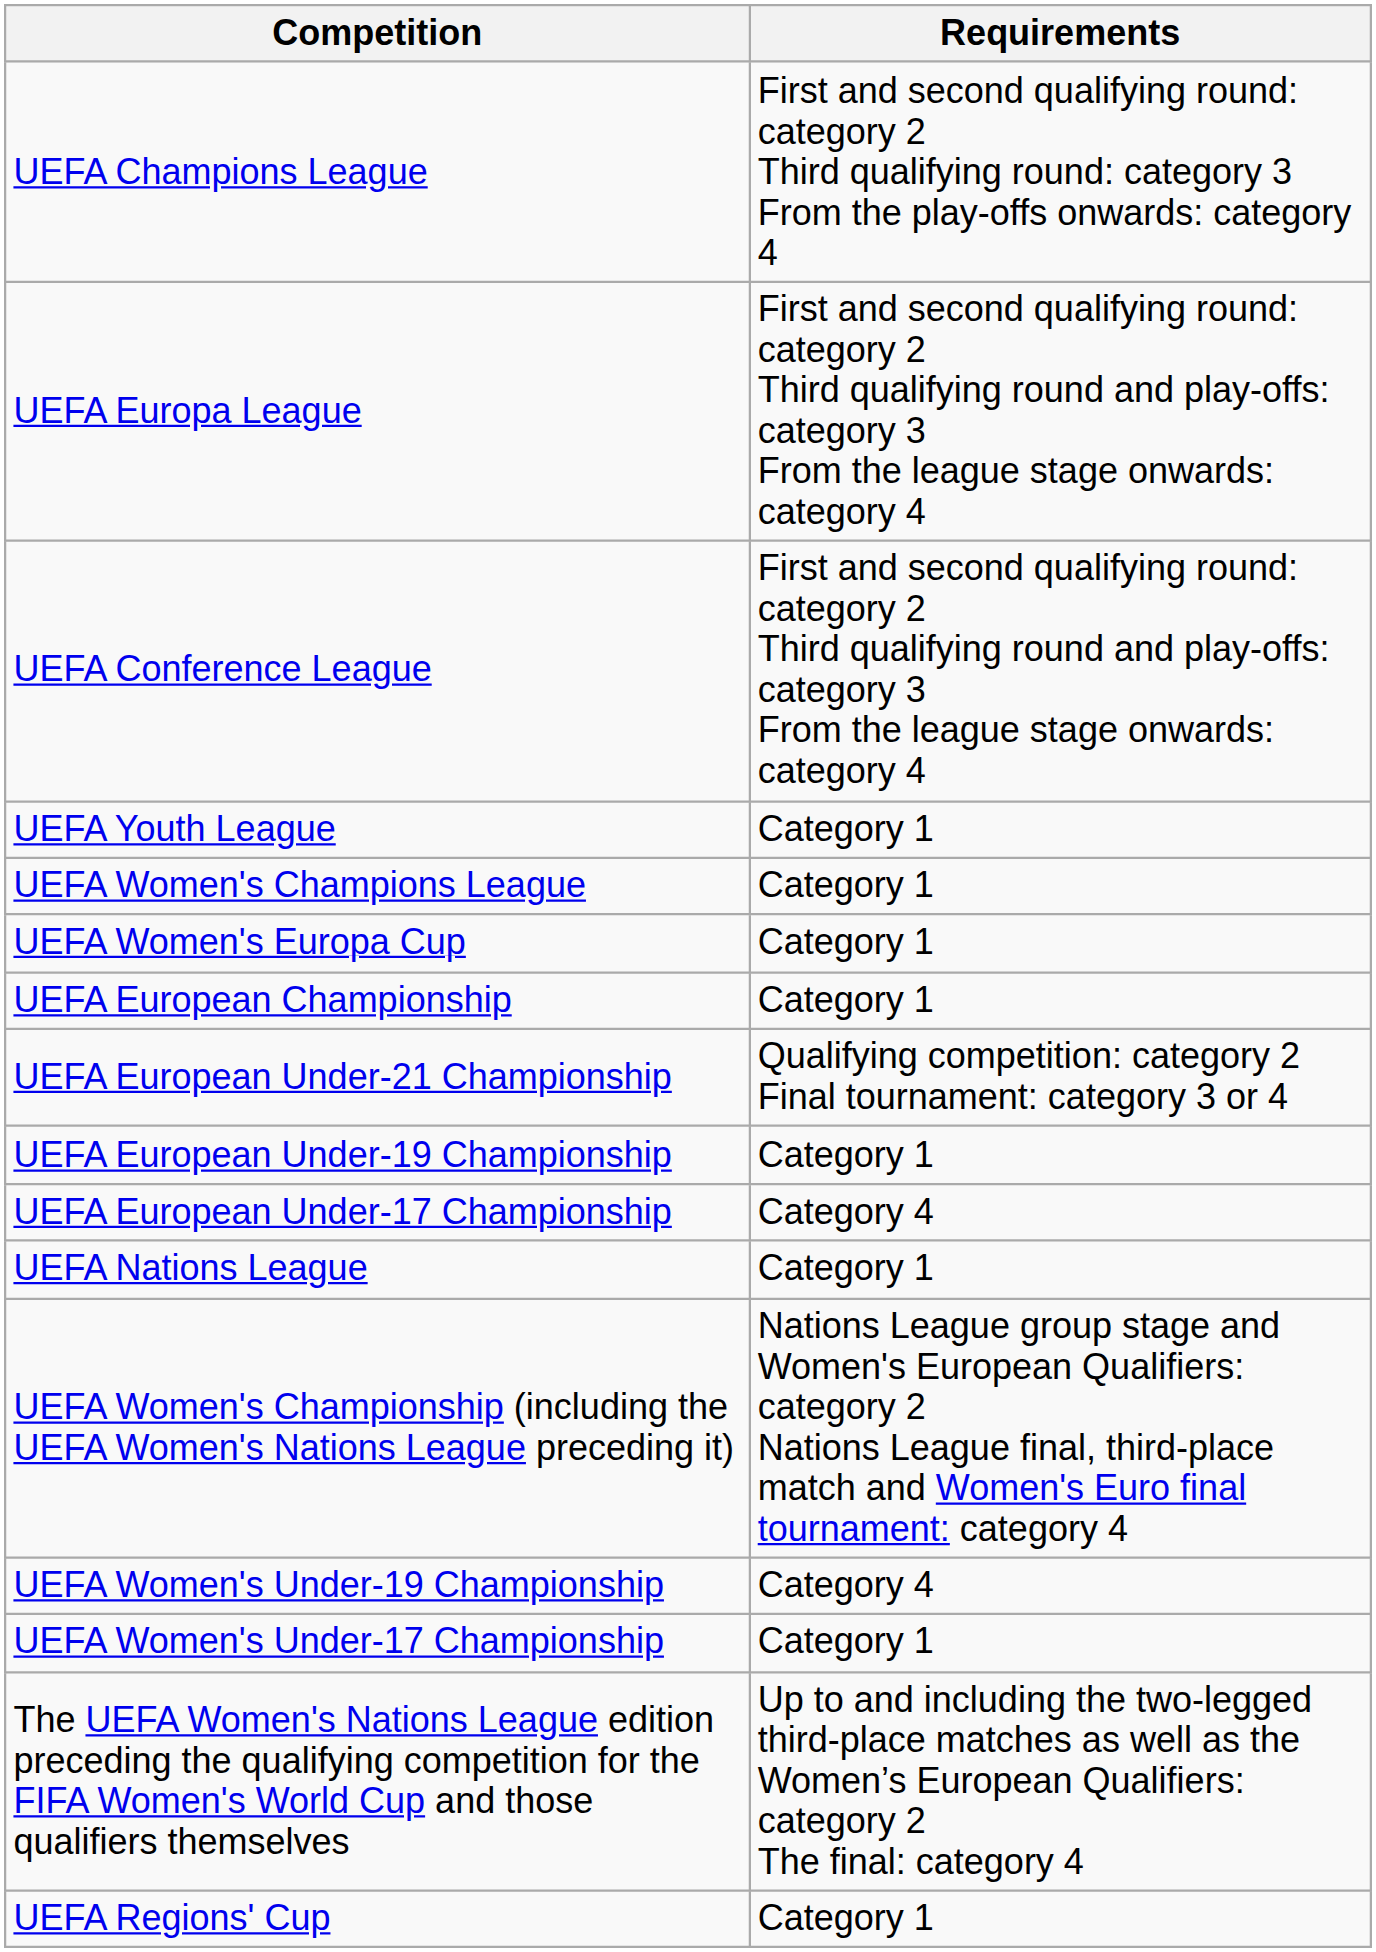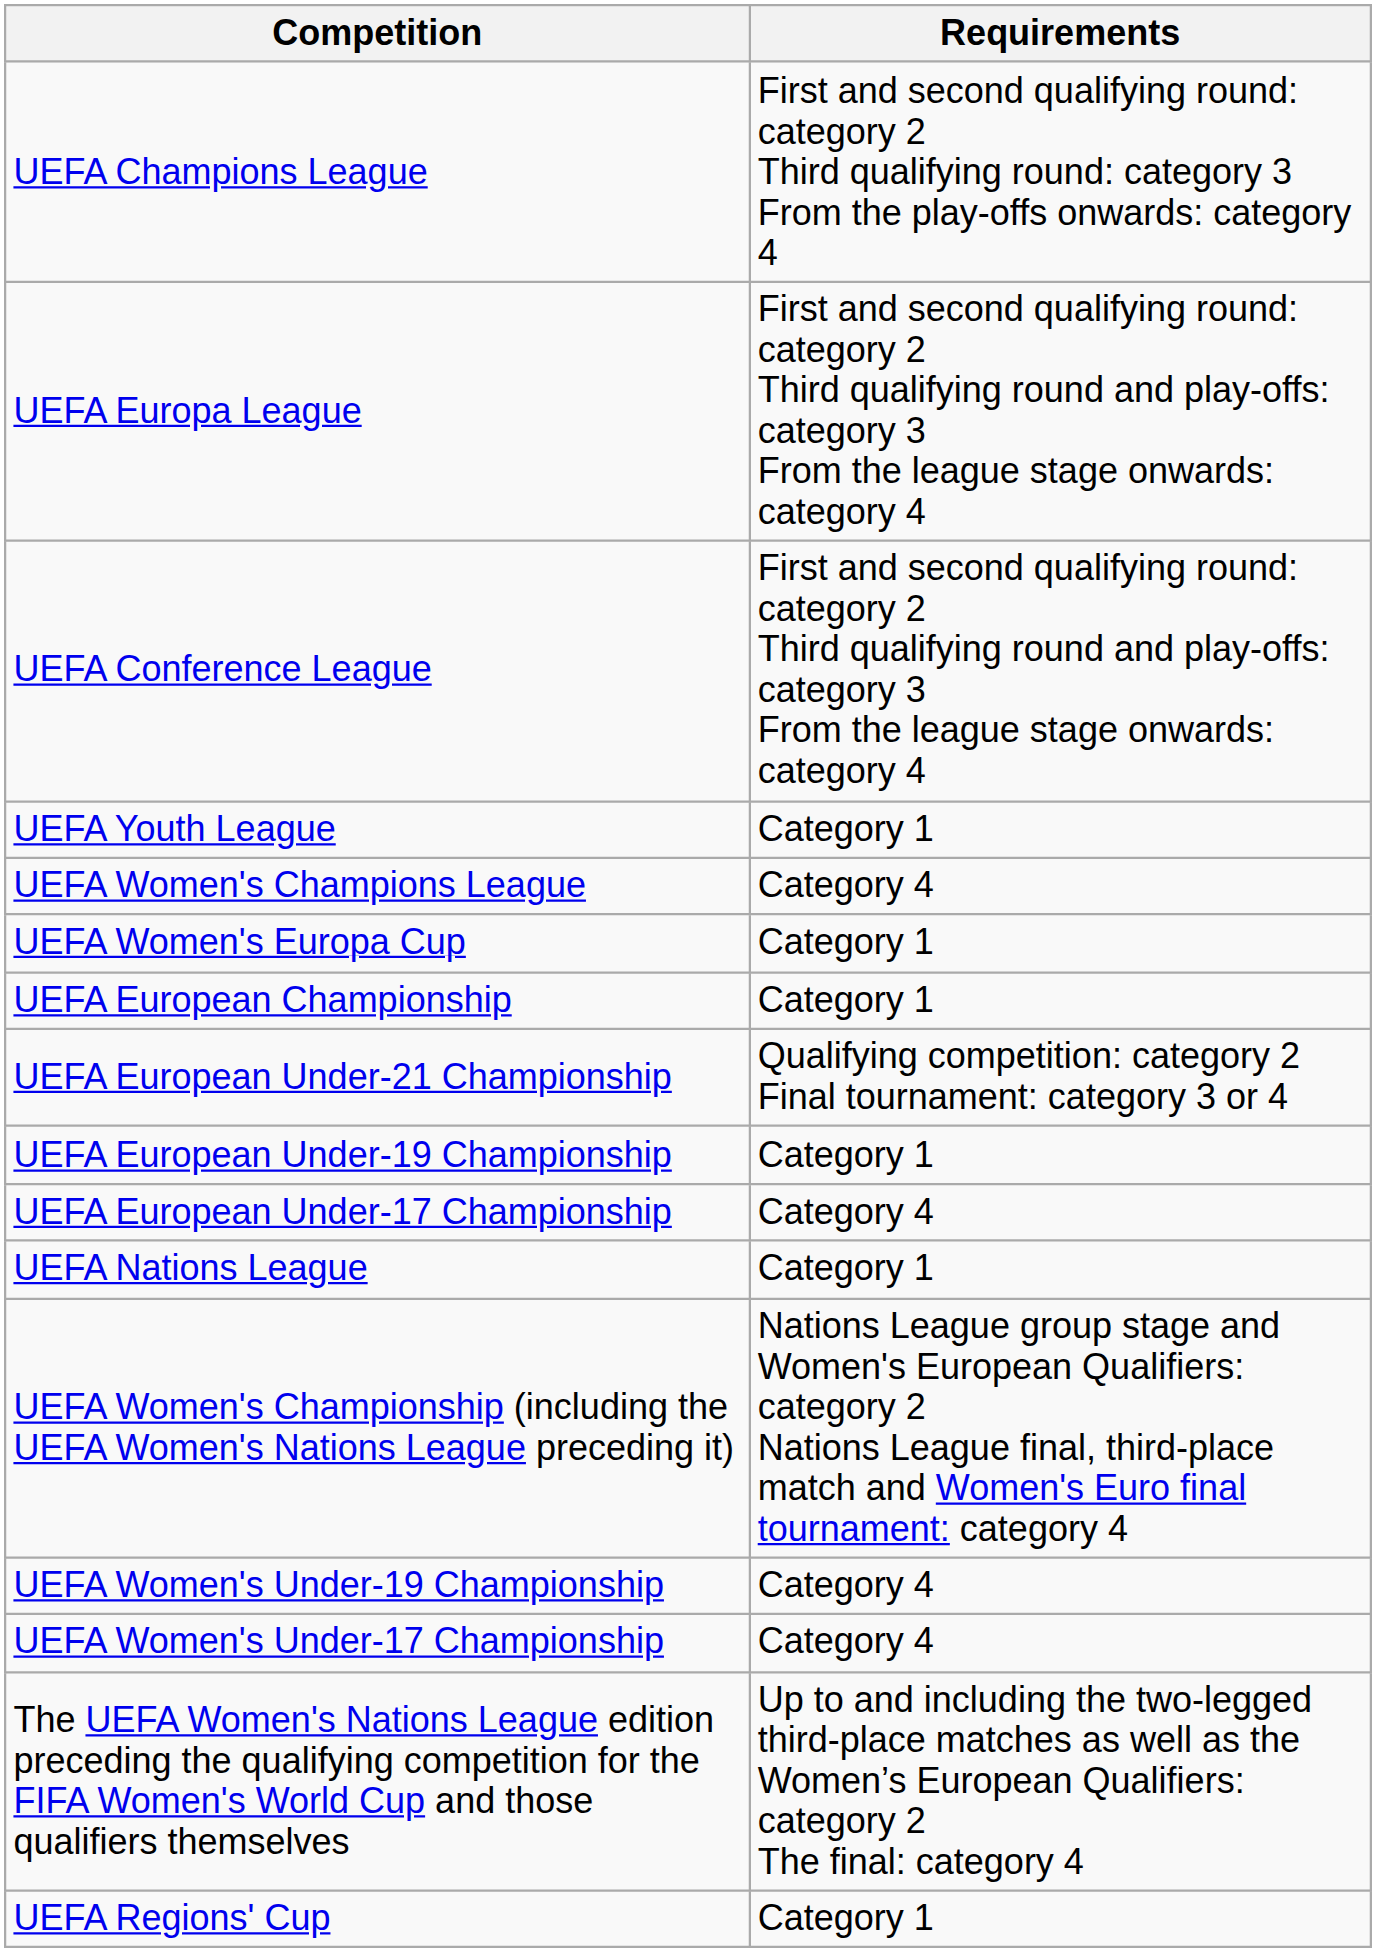UEFA Women's Champions League | Requirements: Category 1 -> Category 4
UEFA Women's Under-17 Championship | Requirements: Category 1 -> Category 4
